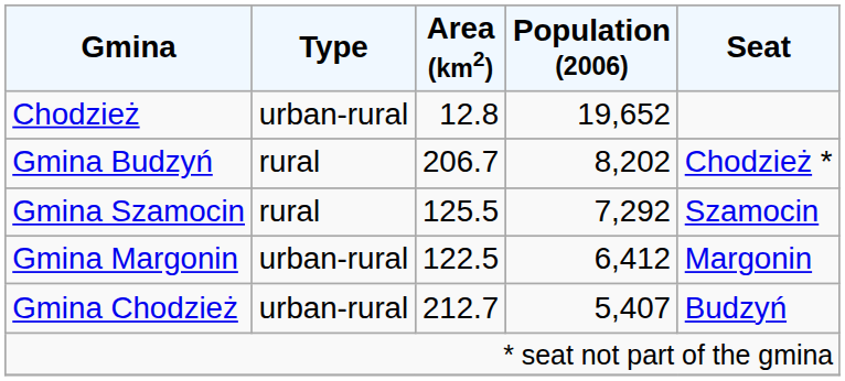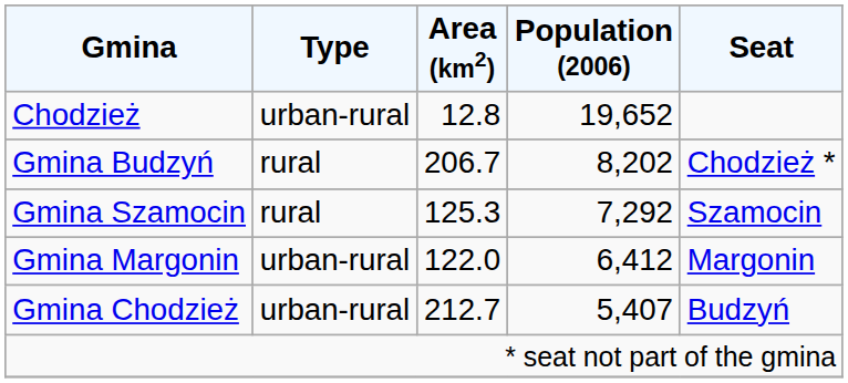Gmina Szamocin | Area (km2): 125.5 -> 125.3
Gmina Margonin | Area (km2): 122.5 -> 122.0
